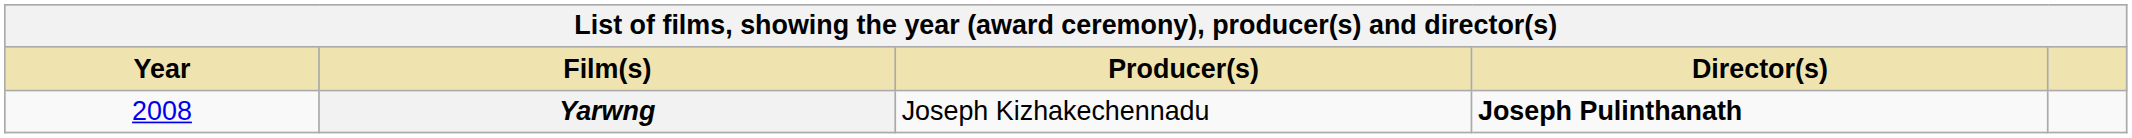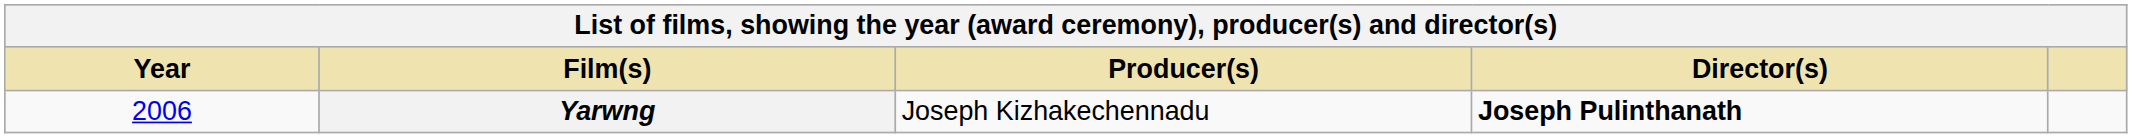Yarwng | Year: 2008 -> 2006
